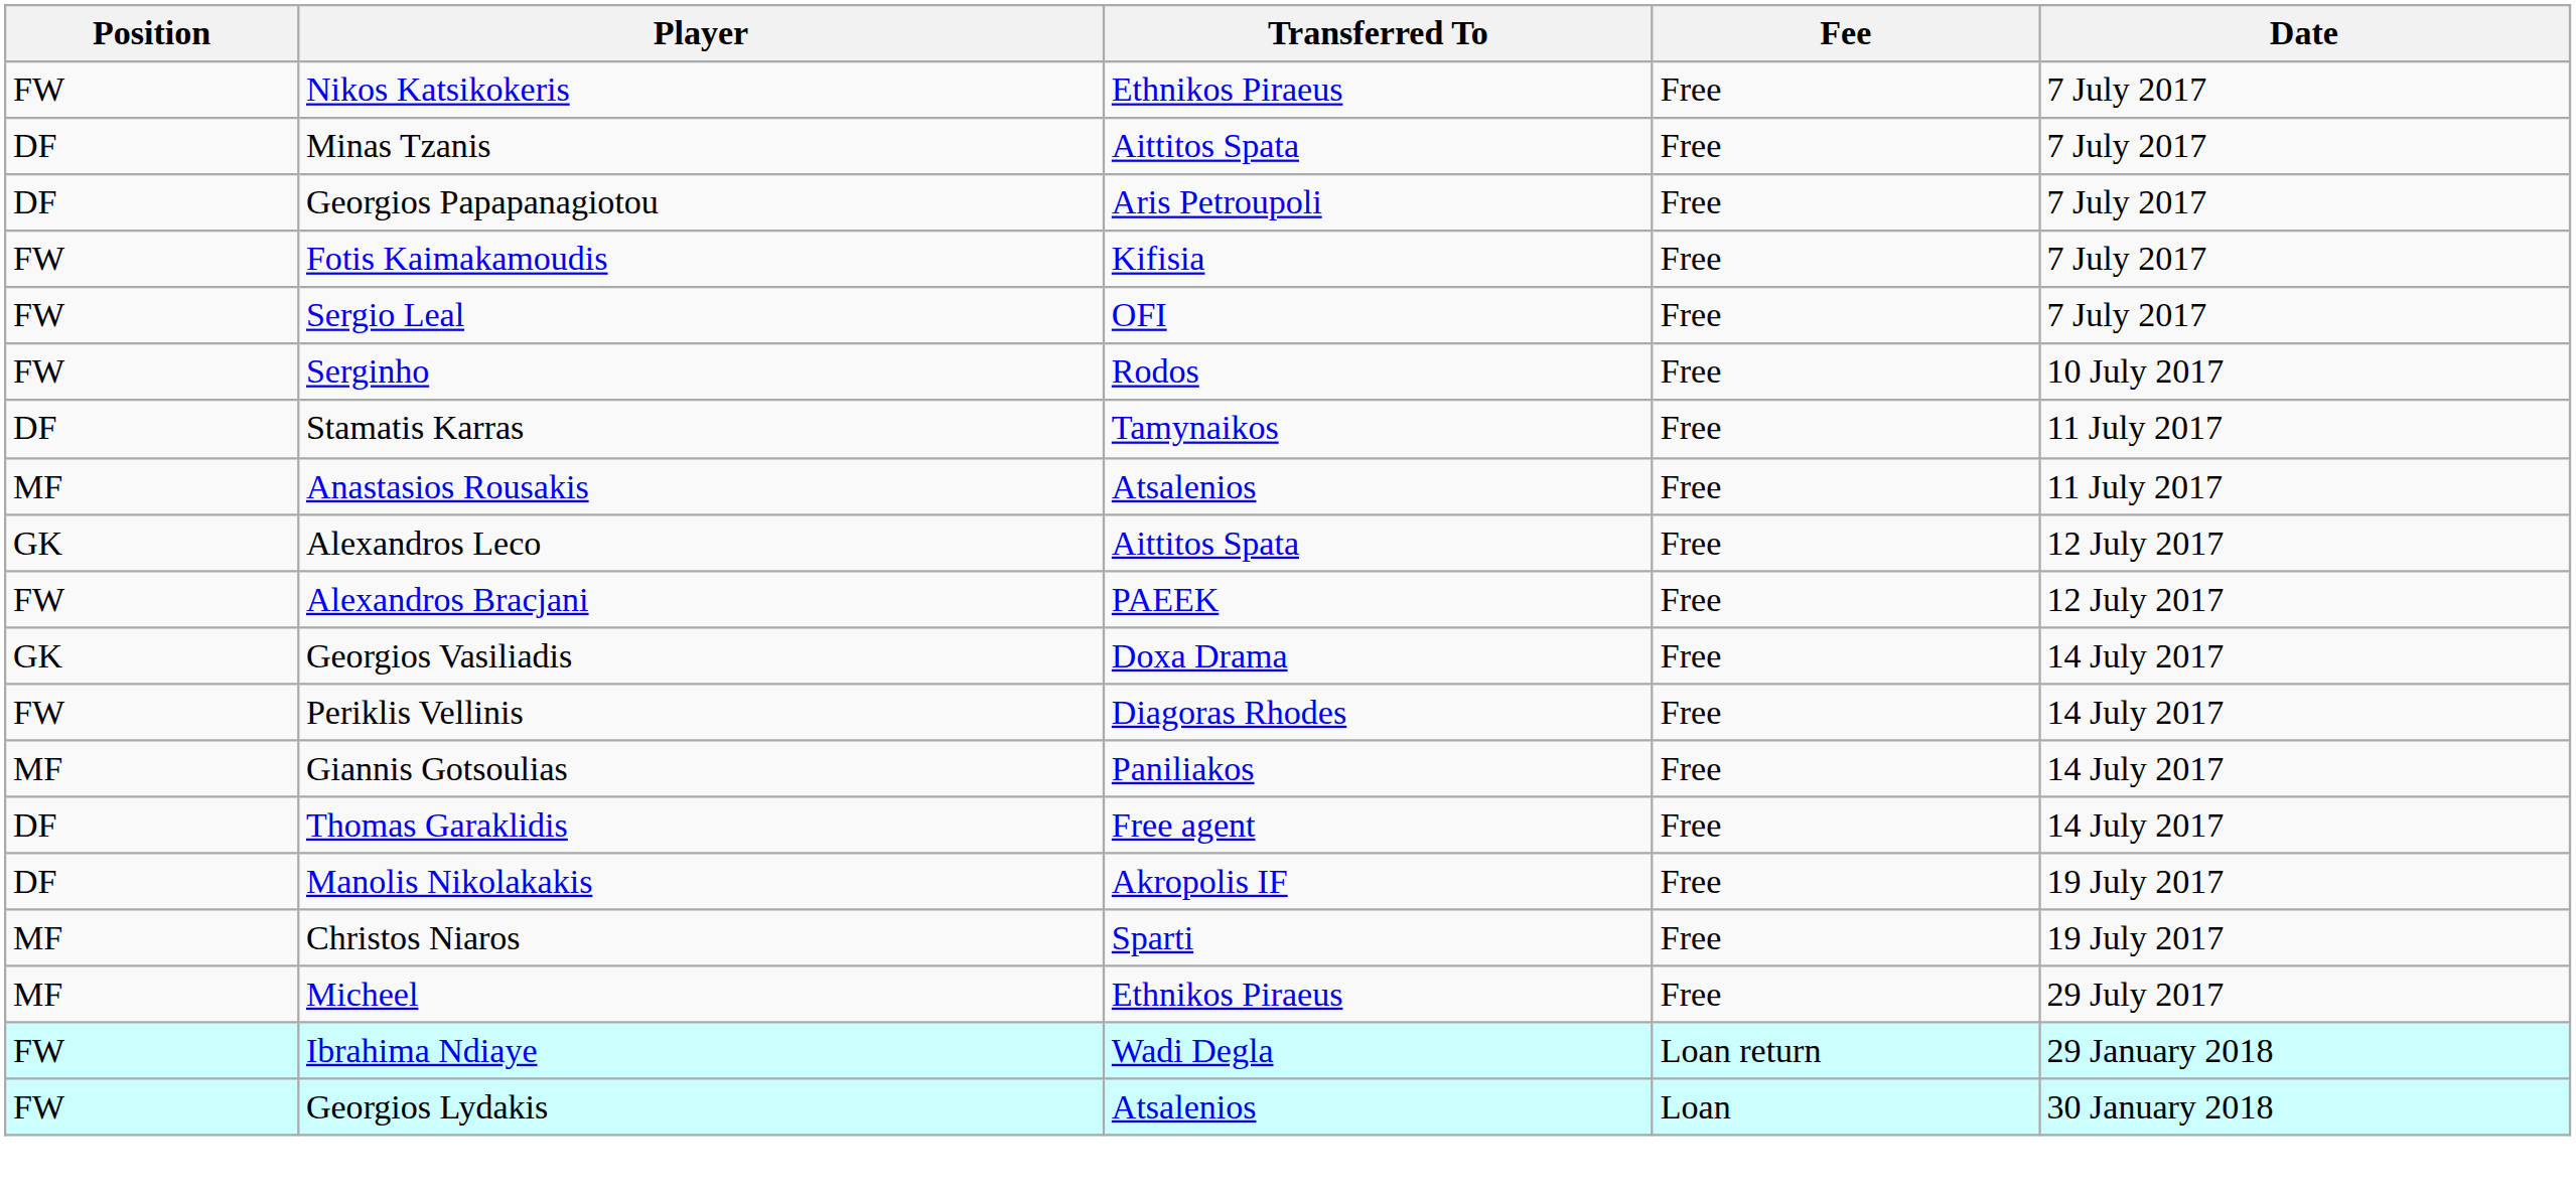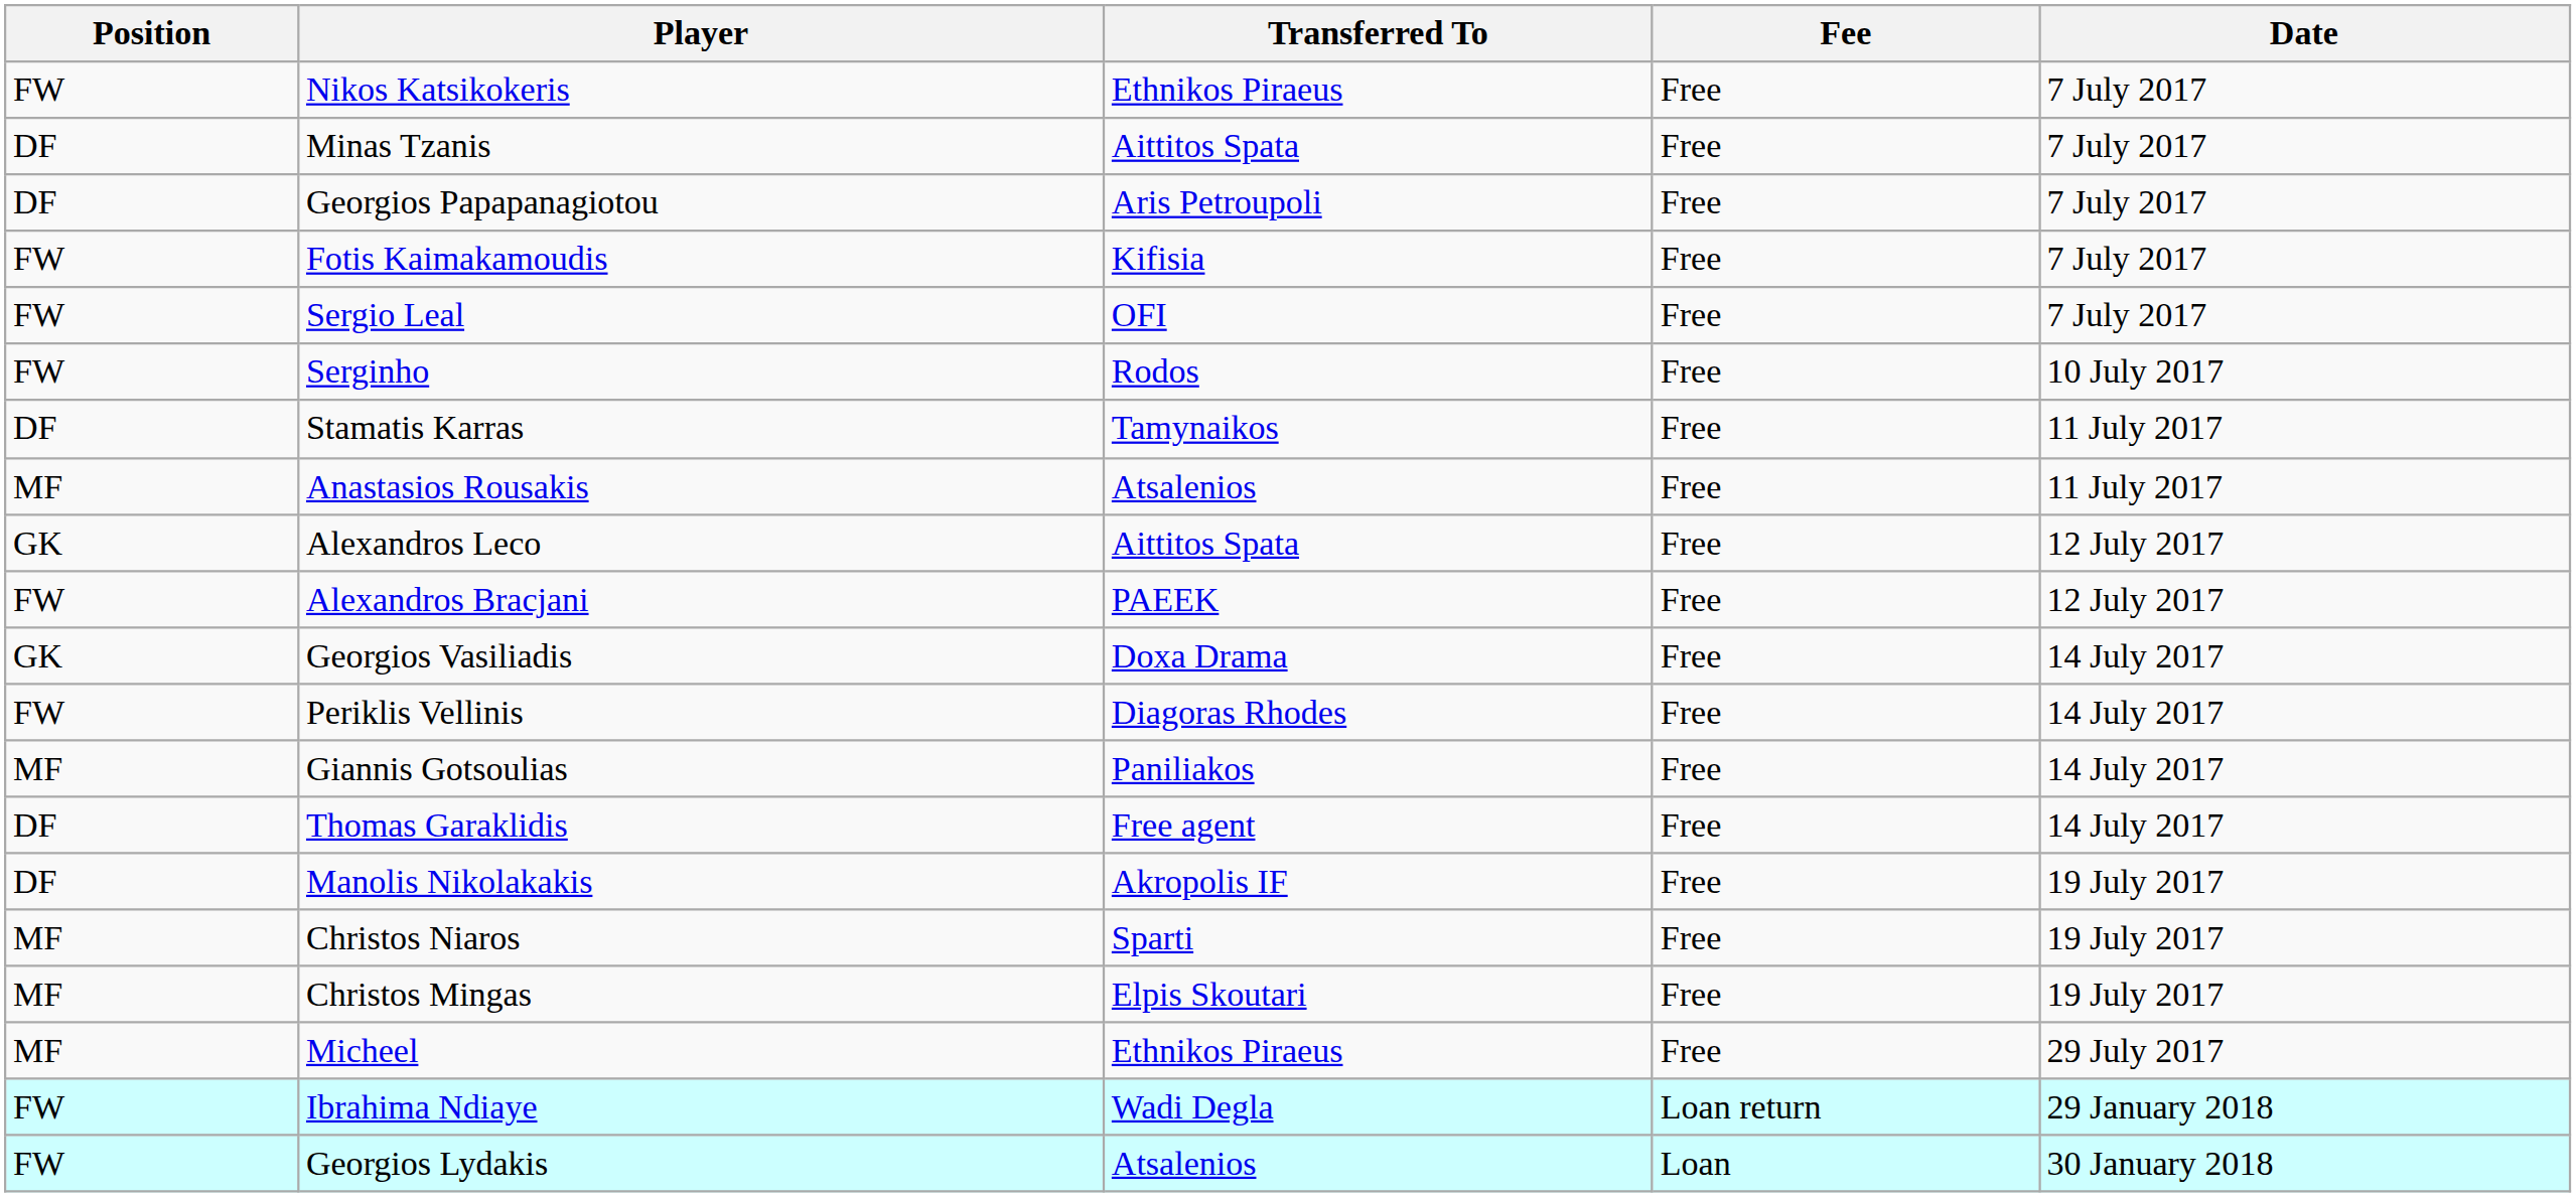+ row: MF | Christos Mingas | Elpis Skoutari | Free | 19 July 2017
